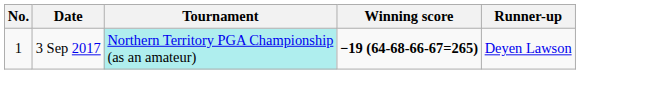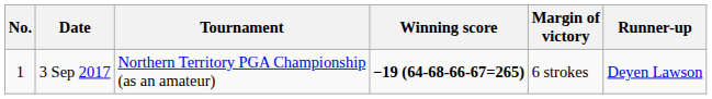+ column: Margin of victory | 6 strokes
3 Sep 2017 | Tournament: paleturquoise background -> no background
